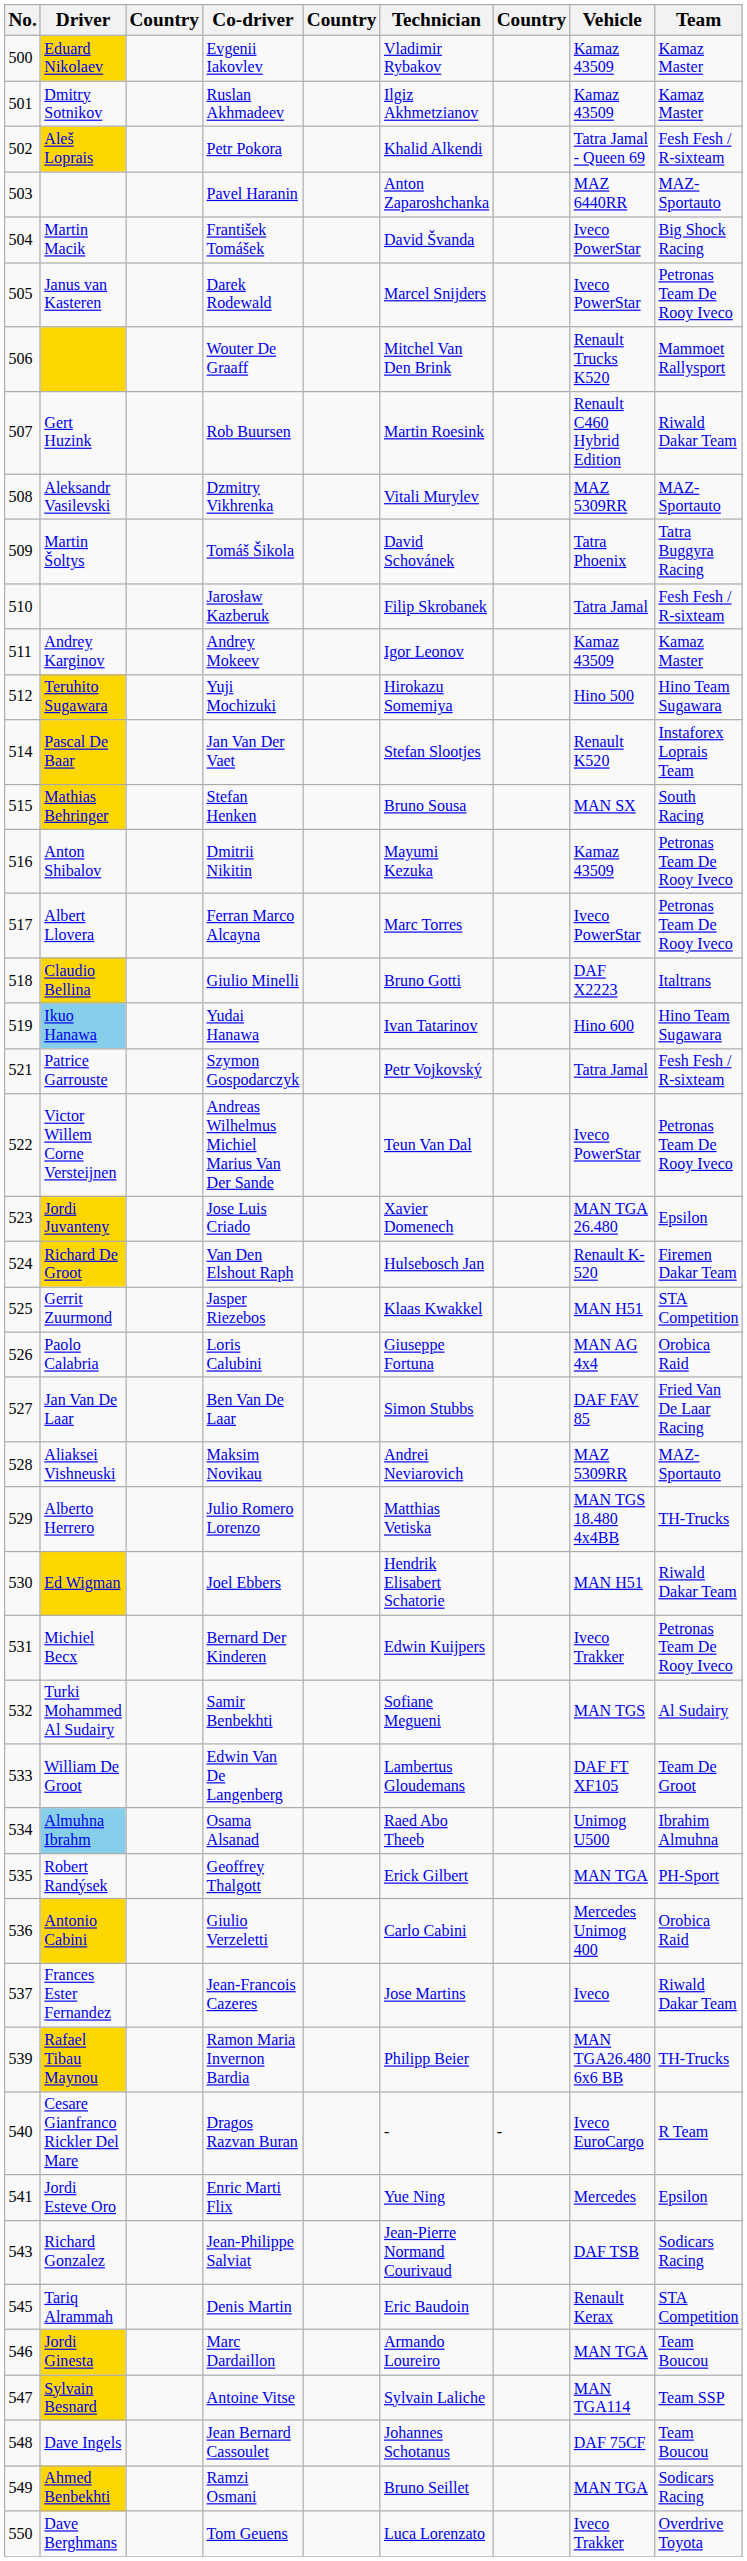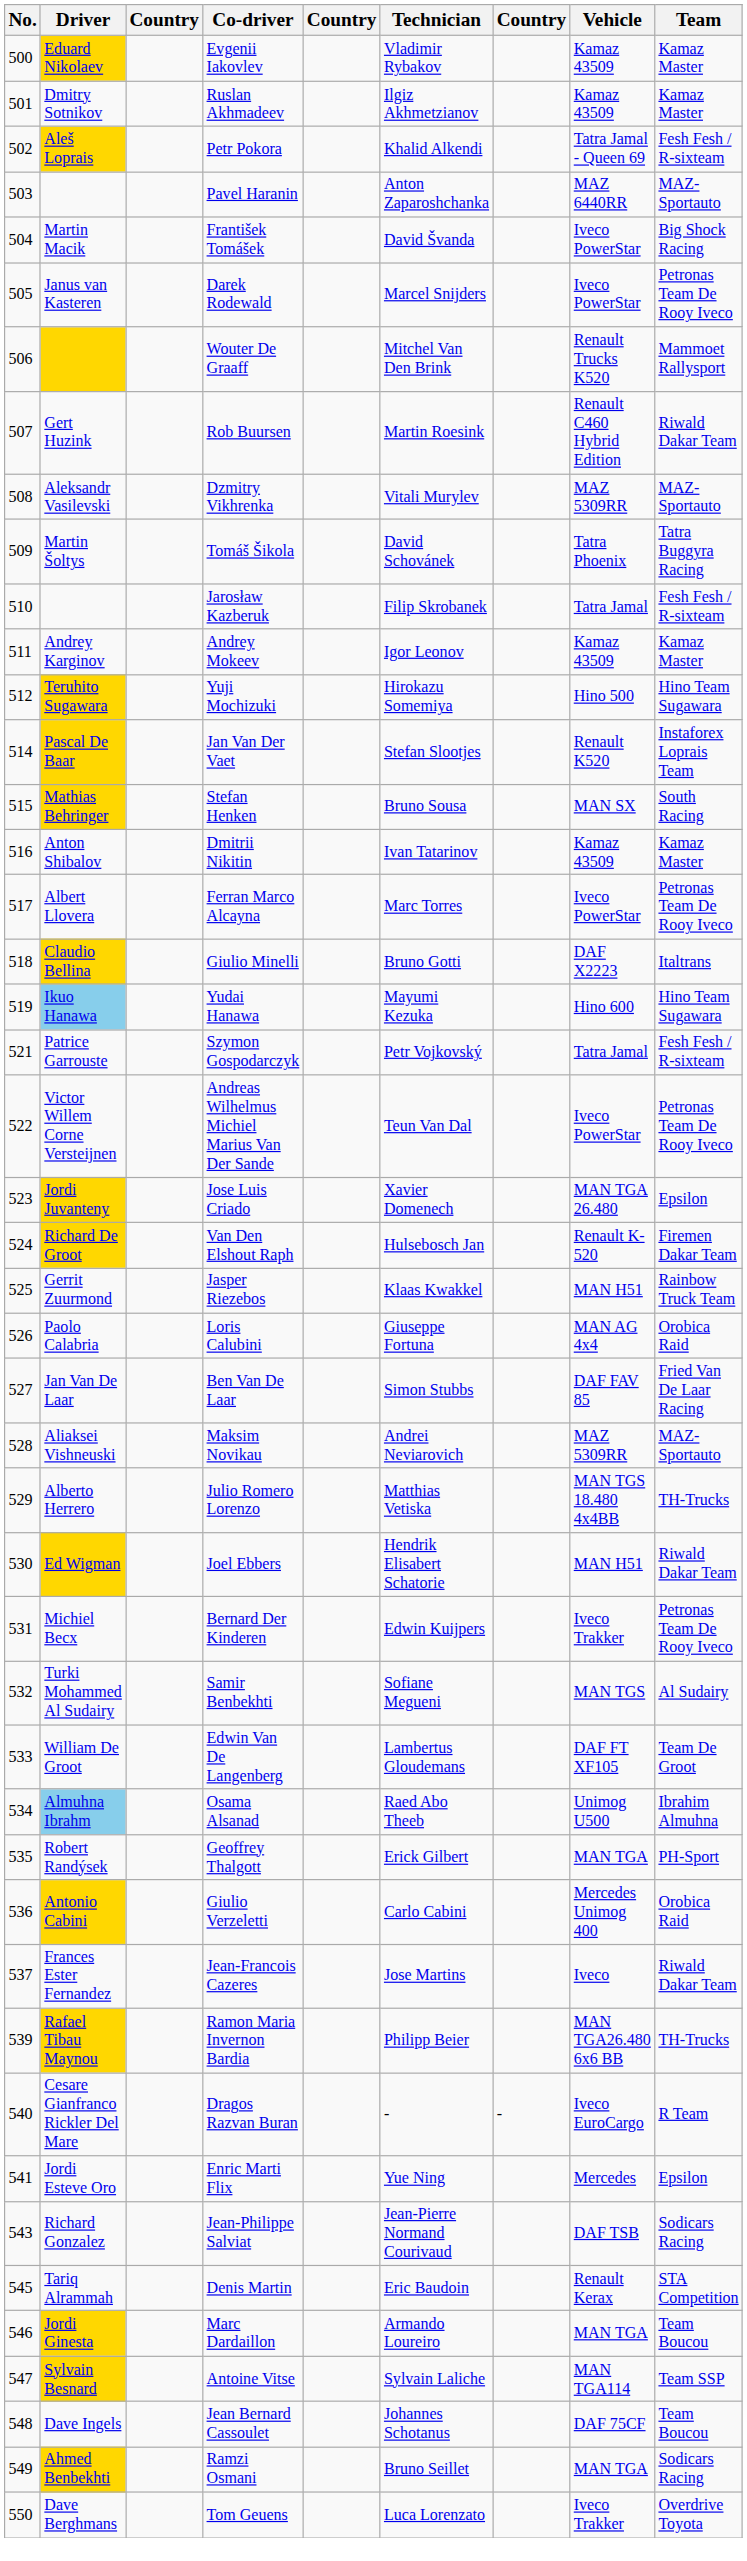Dmitrii Nikitin | Technician: Mayumi Kezuka -> Ivan Tatarinov
Dmitrii Nikitin | Team: Petronas Team De Rooy Iveco -> Kamaz Master
Yudai Hanawa | Technician: Ivan Tatarinov -> Mayumi Kezuka
Jasper Riezebos | Team: STA Competition -> Rainbow Truck Team
